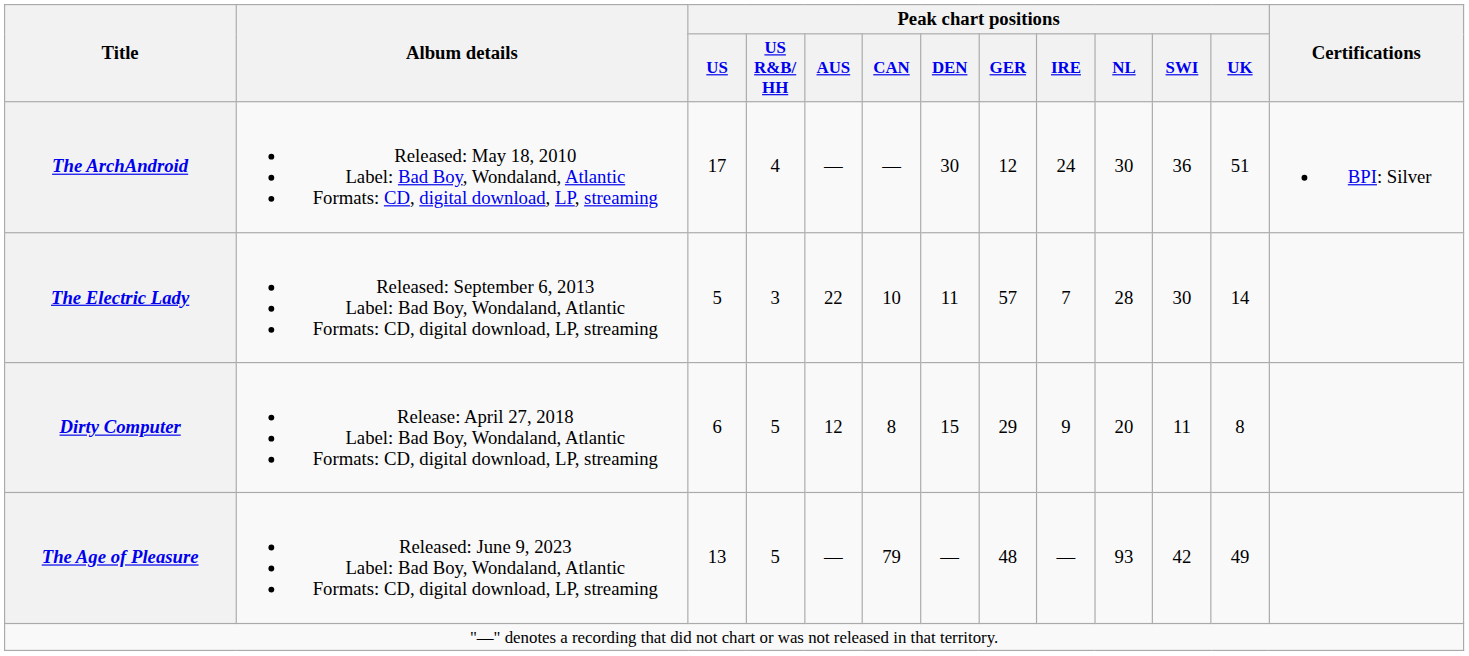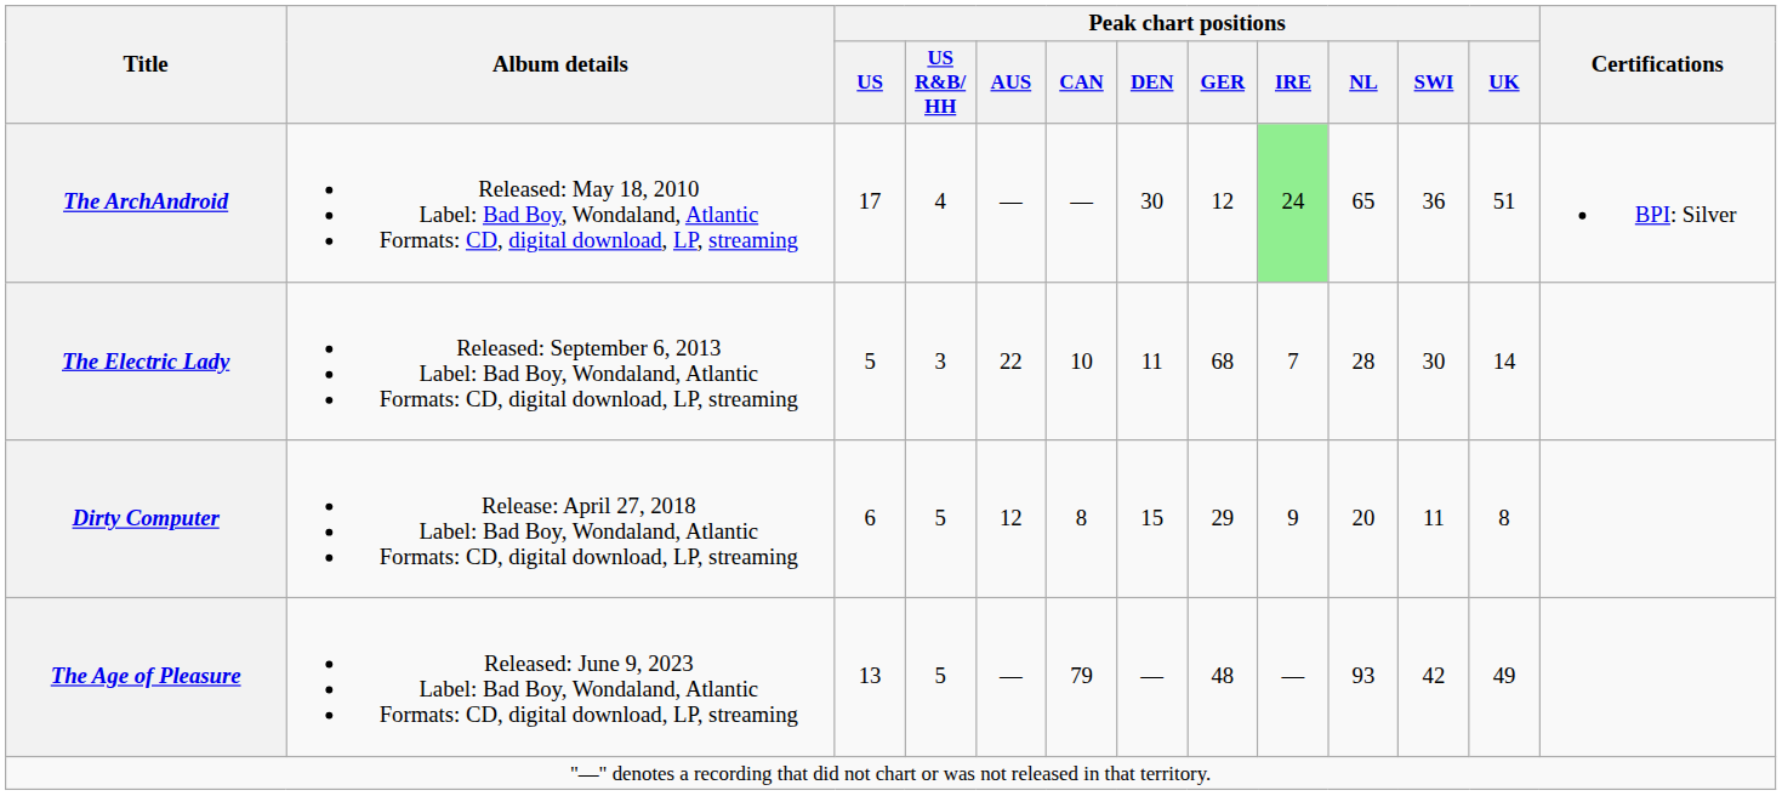The ArchAndroid | Peak chart positions / IRE: no background -> lightgreen background
The ArchAndroid | Peak chart positions / NL: 30 -> 65
The Electric Lady | Peak chart positions / GER: 57 -> 68
